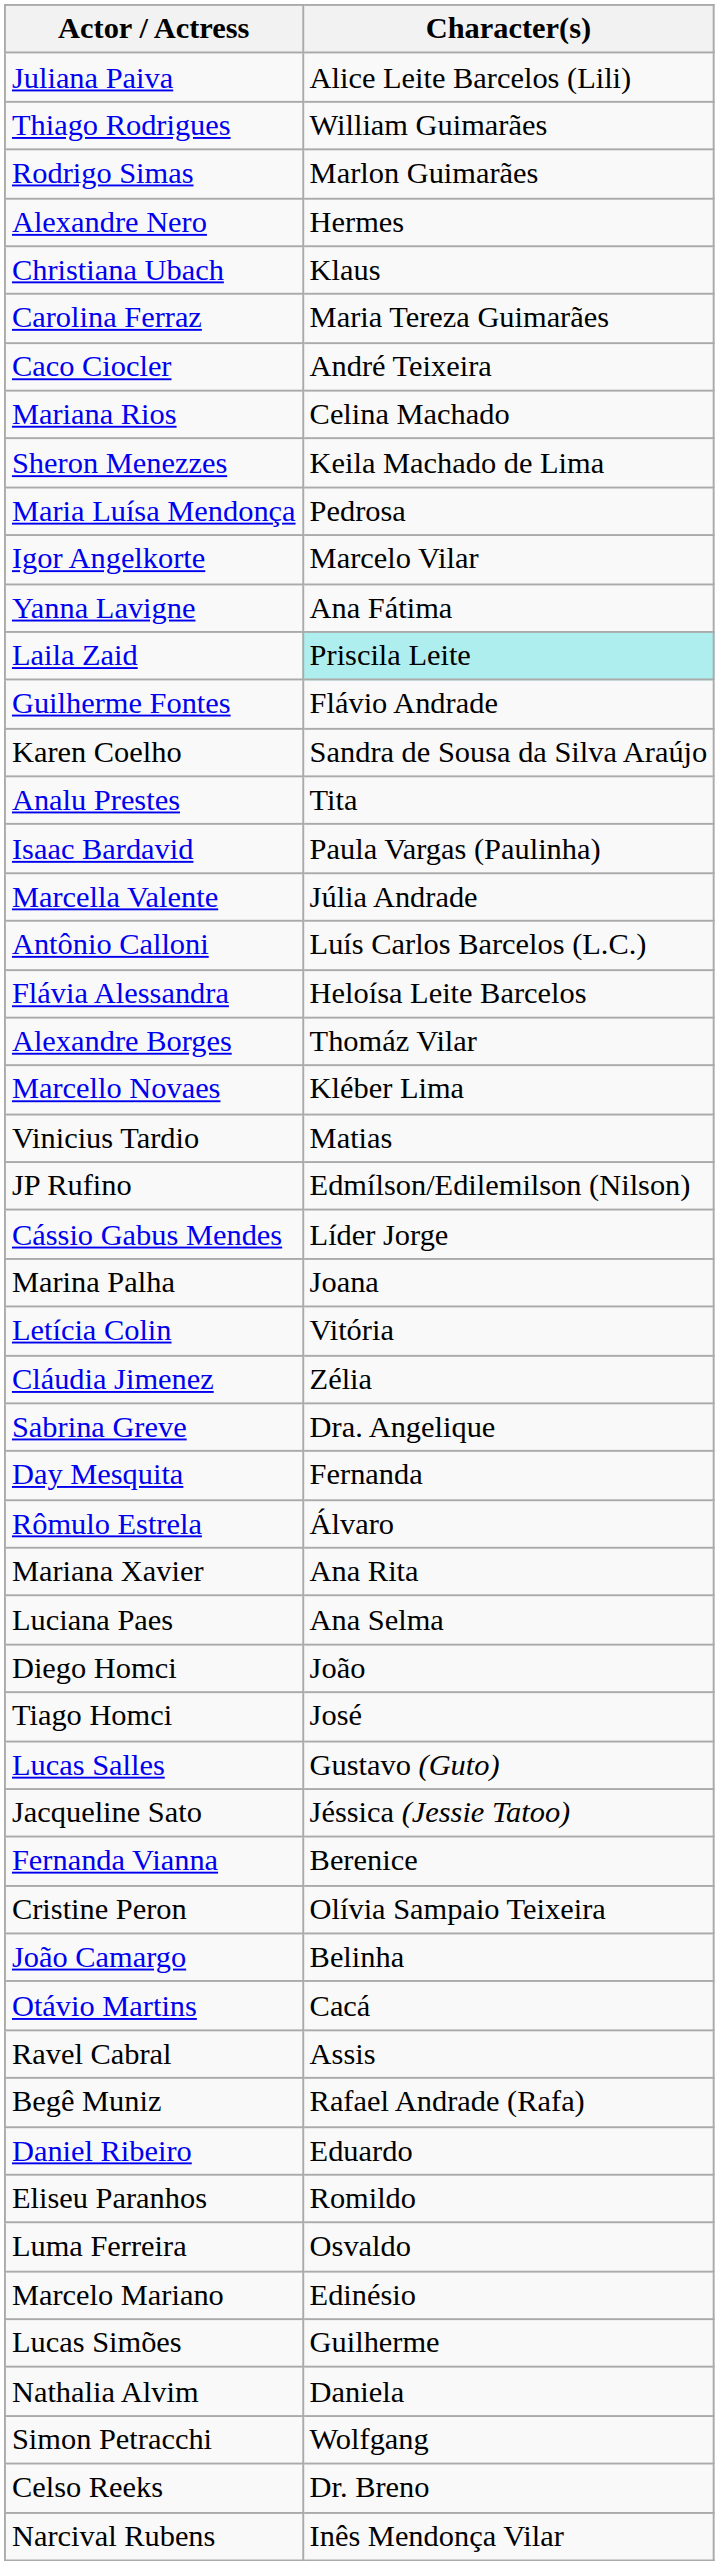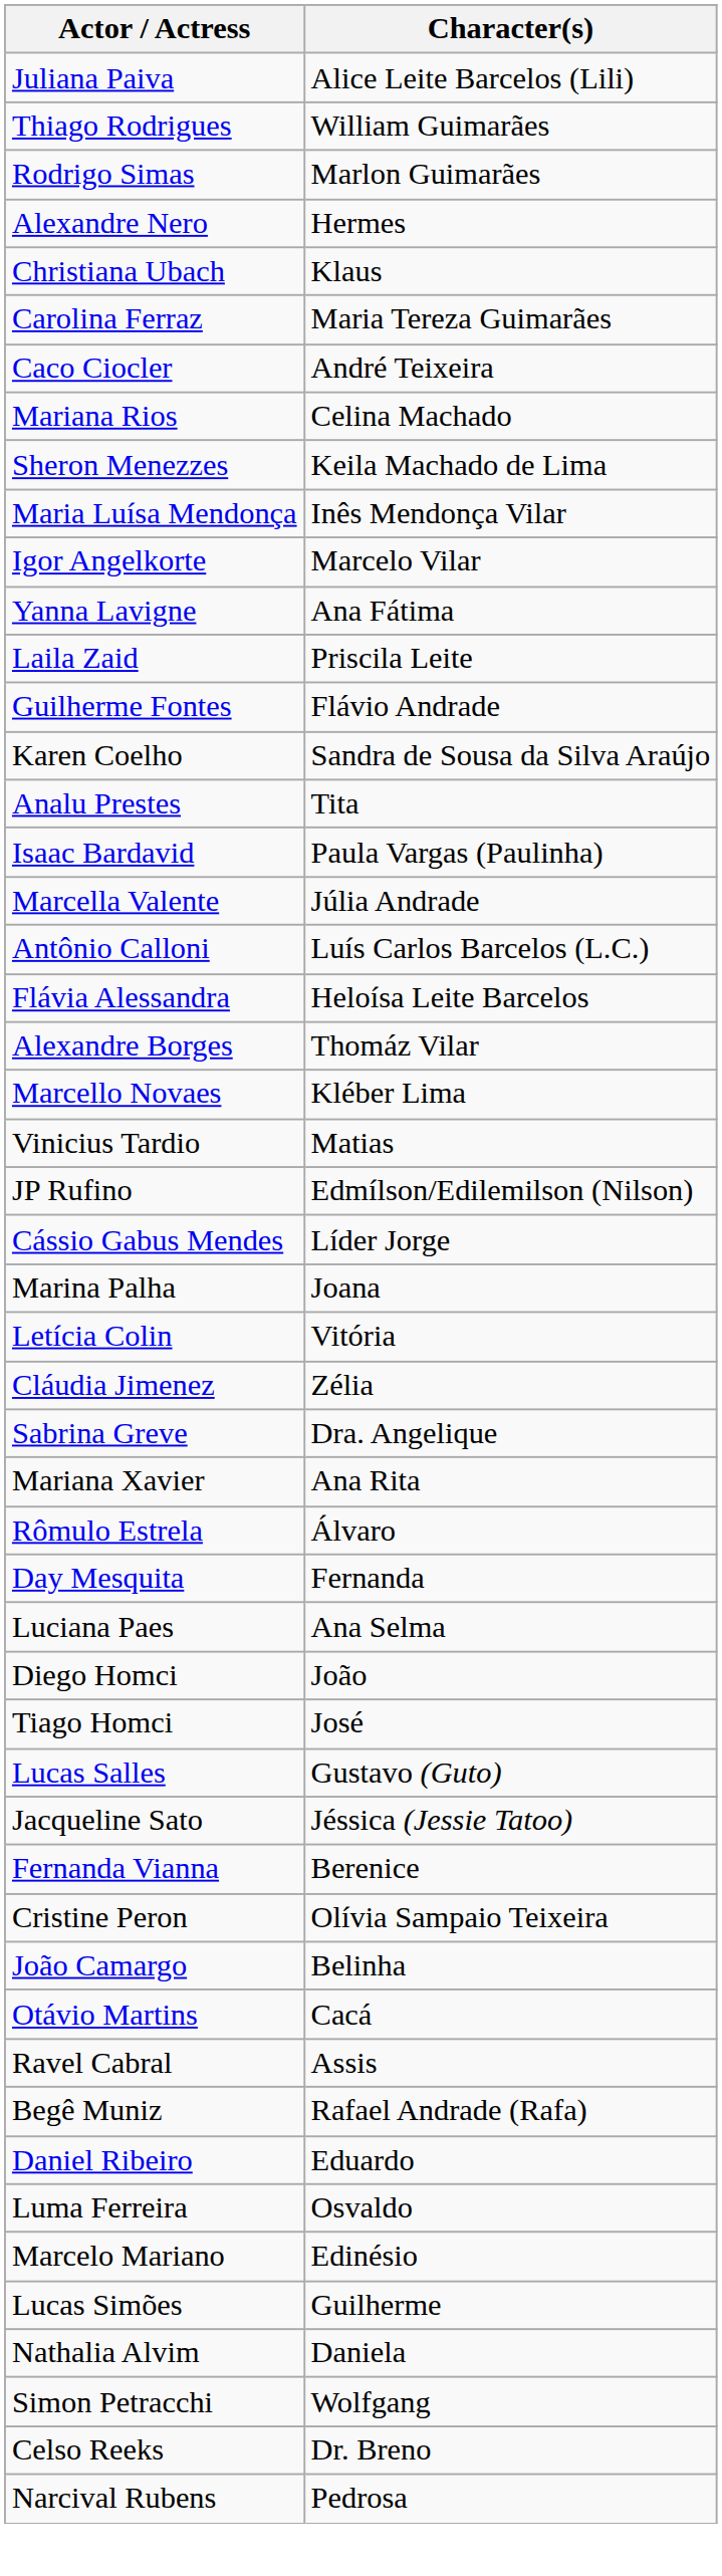Maria Luísa Mendonça | Character(s): Pedrosa -> Inês Mendonça Vilar
Laila Zaid | Character(s): paleturquoise background -> no background
rows swapped: Day Mesquita <-> Mariana Xavier
- row: Eliseu Paranhos | Romildo
Narcival Rubens | Character(s): Inês Mendonça Vilar -> Pedrosa
